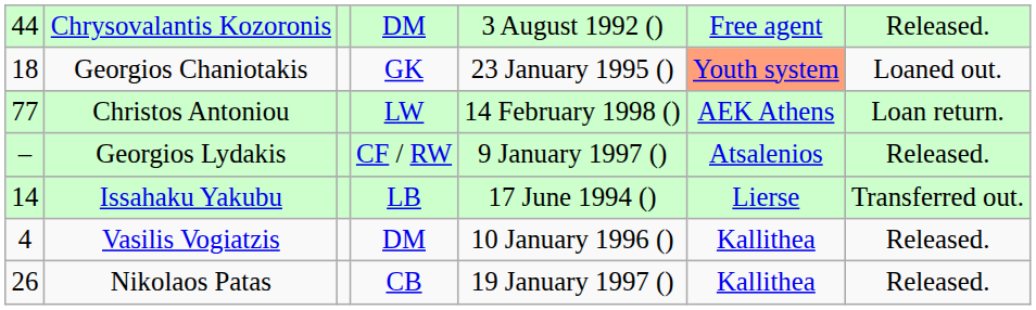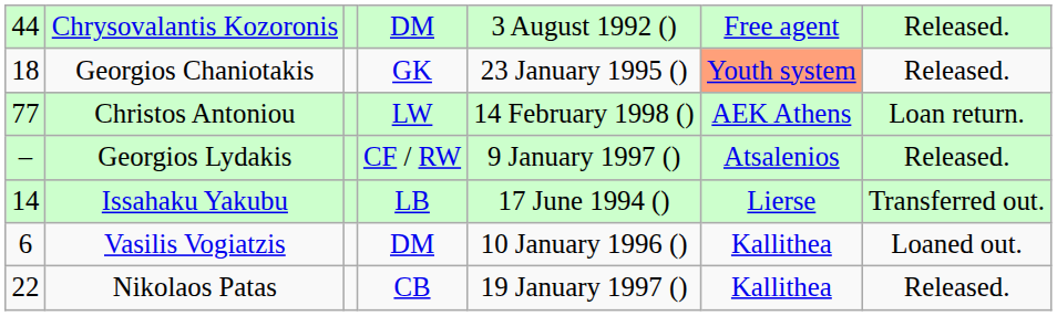Georgios Chaniotakis | Released.: Loaned out. -> Released.
Vasilis Vogiatzis | 44: 4 -> 6
Vasilis Vogiatzis | Released.: Released. -> Loaned out.
Nikolaos Patas | 44: 26 -> 22
